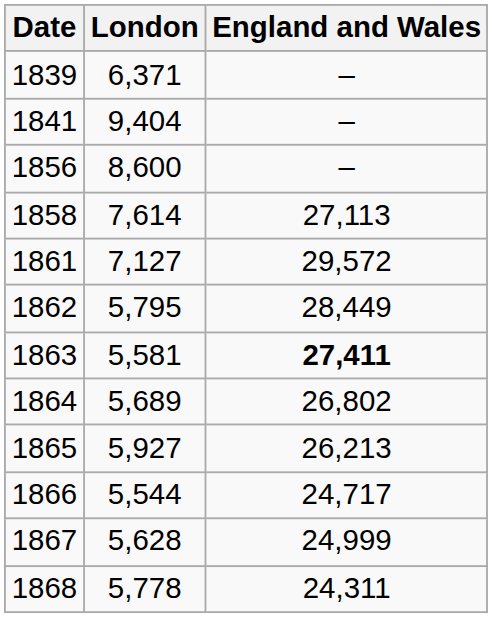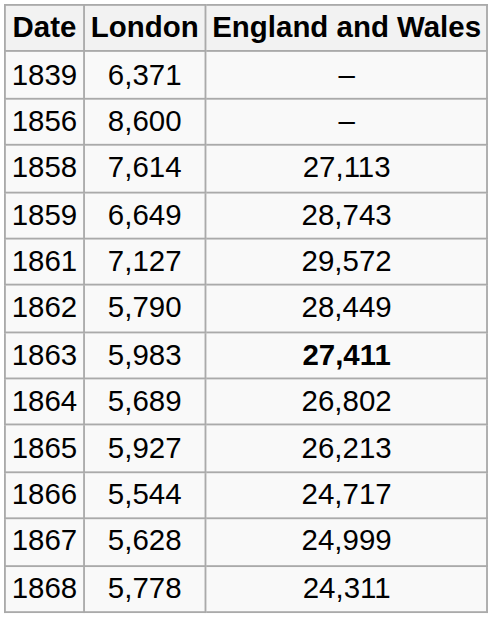- row: 1841 | 9,404 | –
+ row: 1859 | 6,649 | 28,743
1862 | London: 5,795 -> 5,790
1863 | London: 5,581 -> 5,983
